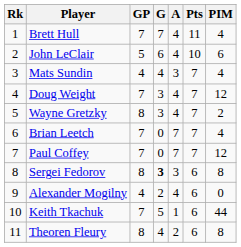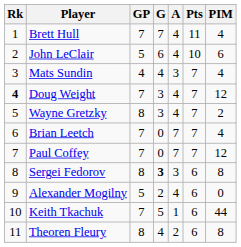Doug Weight | Rk: normal -> bold
Alexander Mogilny | GP: 4 -> 5
